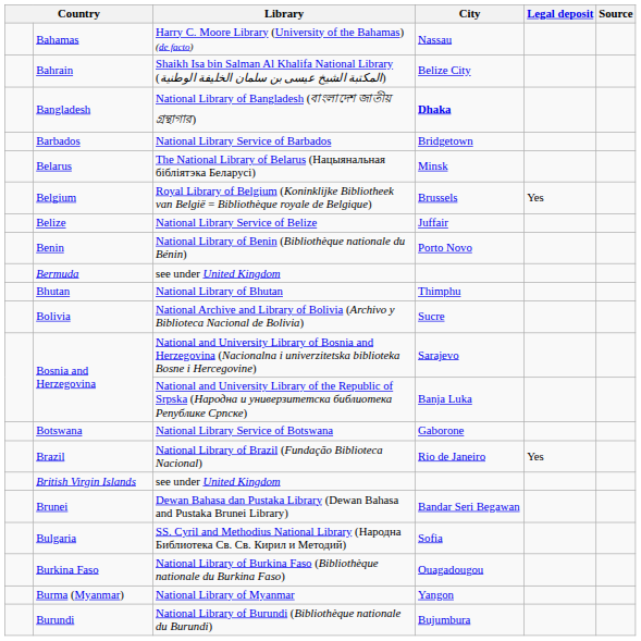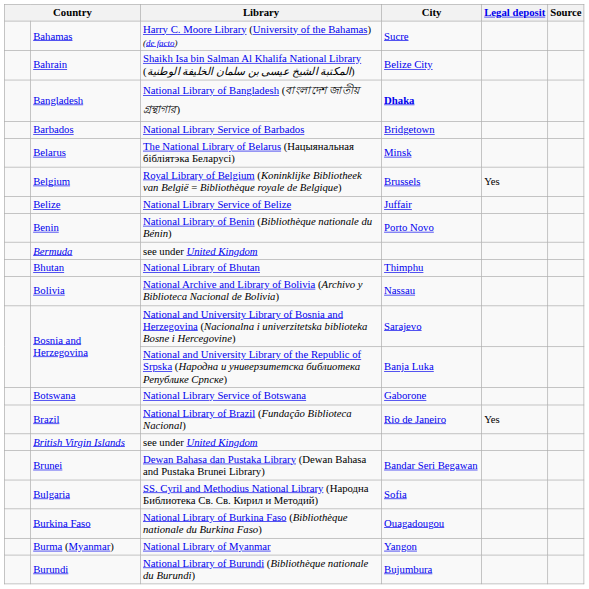Bahamas | City: Nassau -> Sucre
Bolivia | City: Sucre -> Nassau
